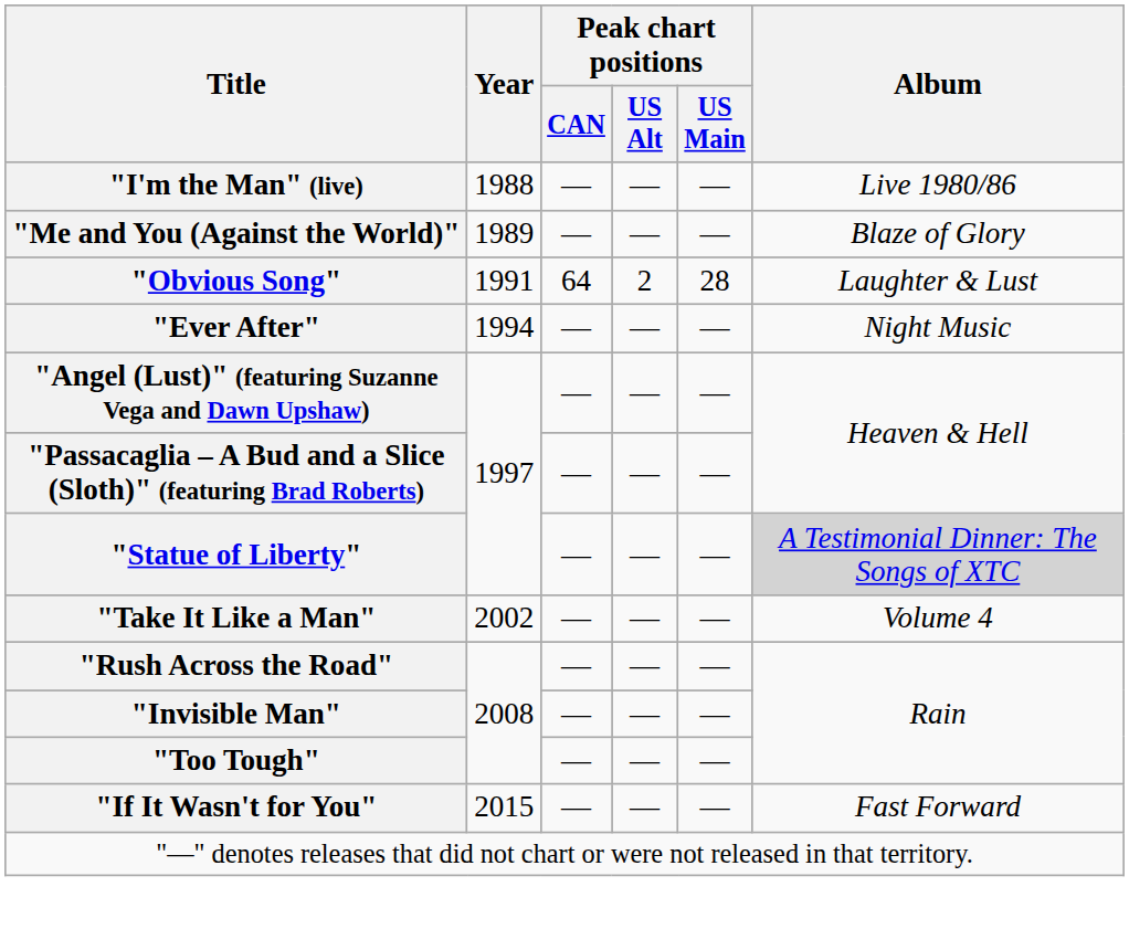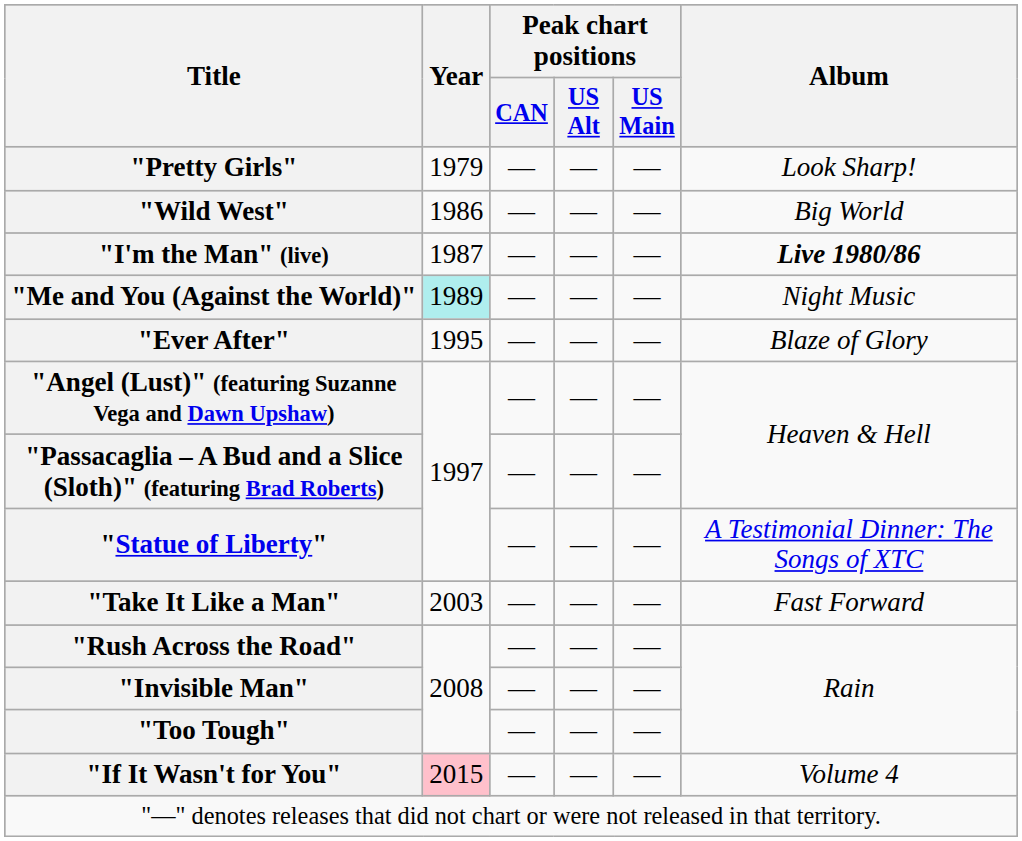+ row: "Pretty Girls" | 1979 | — | — | — | Look Sharp!
+ row: "Wild West" | 1986 | — | — | — | Big World
"I'm the Man" (live) | Year: 1988 -> 1987
"I'm the Man" (live) | Album: normal -> bold
"Me and You (Against the World)" | Year: no background -> paleturquoise background
"Me and You (Against the World)" | Album: Blaze of Glory -> Night Music
- row: "Obvious Song" | 1991 | 64 | 2 | 28 | Laughter & Lust
"Ever After" | Year: 1994 -> 1995
"Ever After" | Album: Night Music -> Blaze of Glory
"Statue of Liberty" | Album: lightgrey background -> no background
"Take It Like a Man" | Year: 2002 -> 2003
"Take It Like a Man" | Album: Volume 4 -> Fast Forward
"If It Wasn't for You" | Year: no background -> pink background
"If It Wasn't for You" | Album: Fast Forward -> Volume 4
